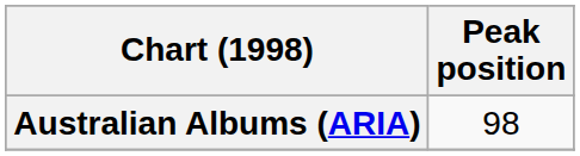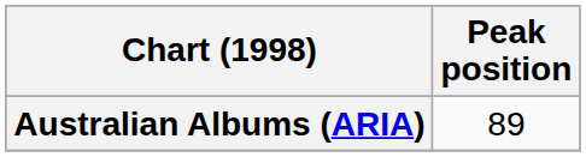Australian Albums (ARIA) | Peak position: 98 -> 89
